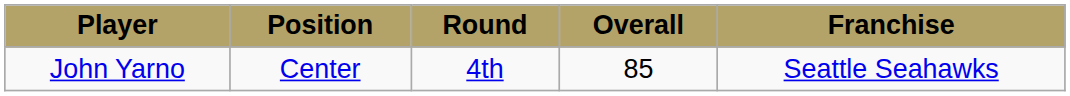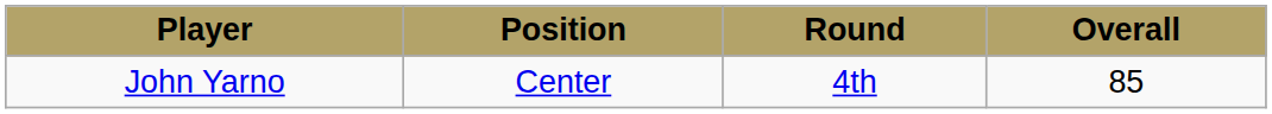- column: Franchise | Seattle Seahawks
